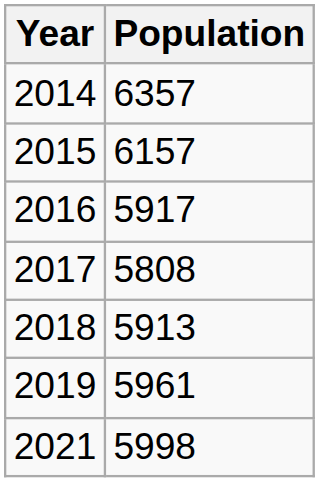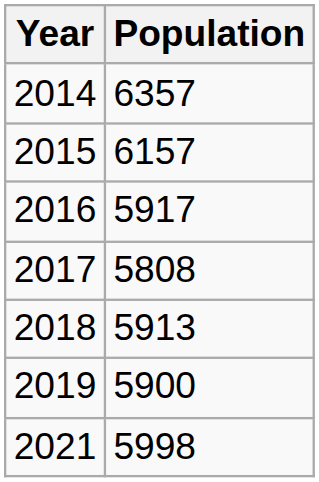2019 | Population: 5961 -> 5900
